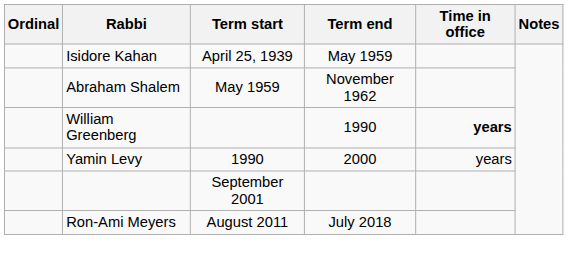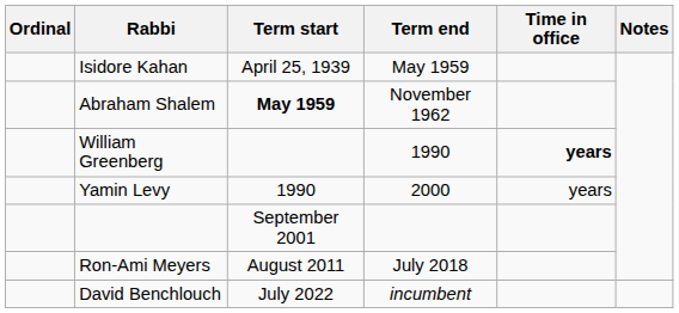Abraham Shalem | Term start: normal -> bold
+ row: David Benchlouch | July 2022 | incumbent
